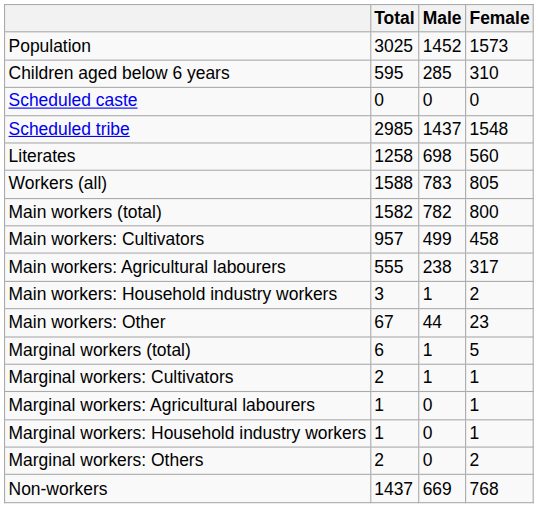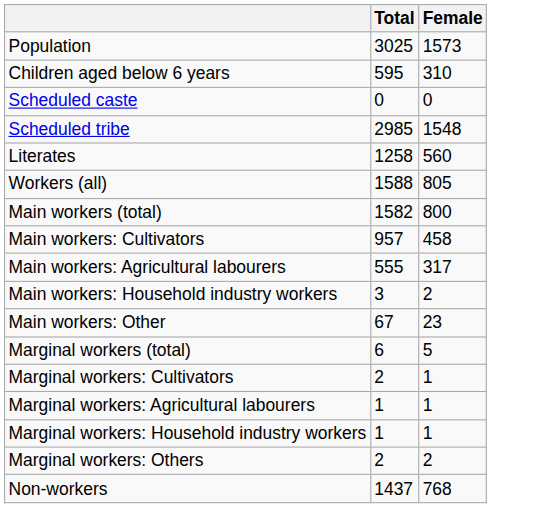- column: Male | 1452 | 285 | 0 | 1437 | 698 | 783 | 782 | 499 | 238 | 1 | 44 | 1 | 1 | 0 | 0 | 0 | 669
